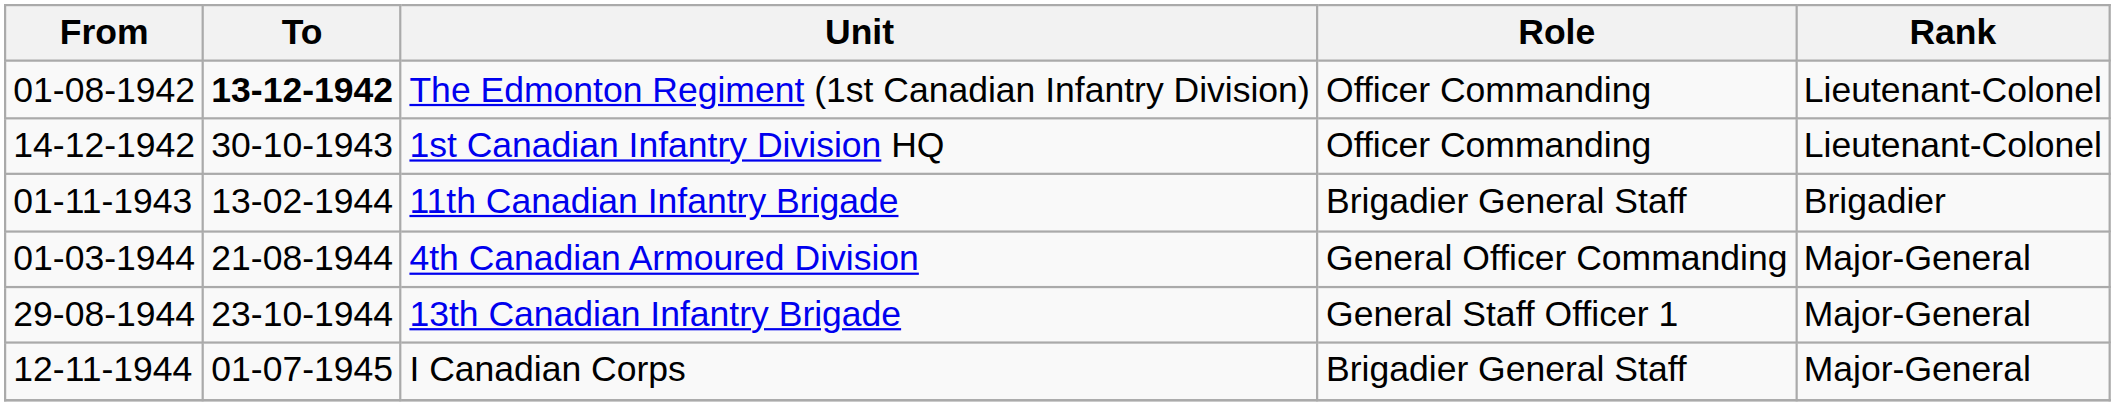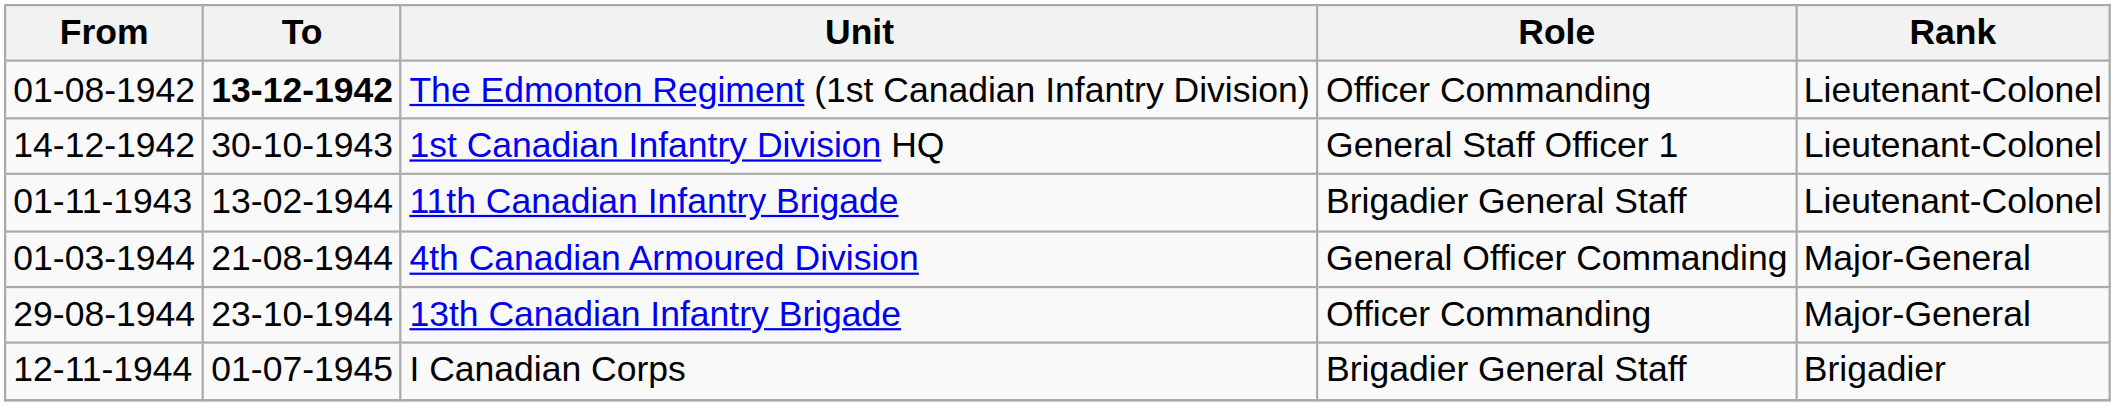1st Canadian Infantry Division HQ | Role: Officer Commanding -> General Staff Officer 1
11th Canadian Infantry Brigade | Rank: Brigadier -> Lieutenant-Colonel
13th Canadian Infantry Brigade | Role: General Staff Officer 1 -> Officer Commanding
I Canadian Corps | Rank: Major-General -> Brigadier
